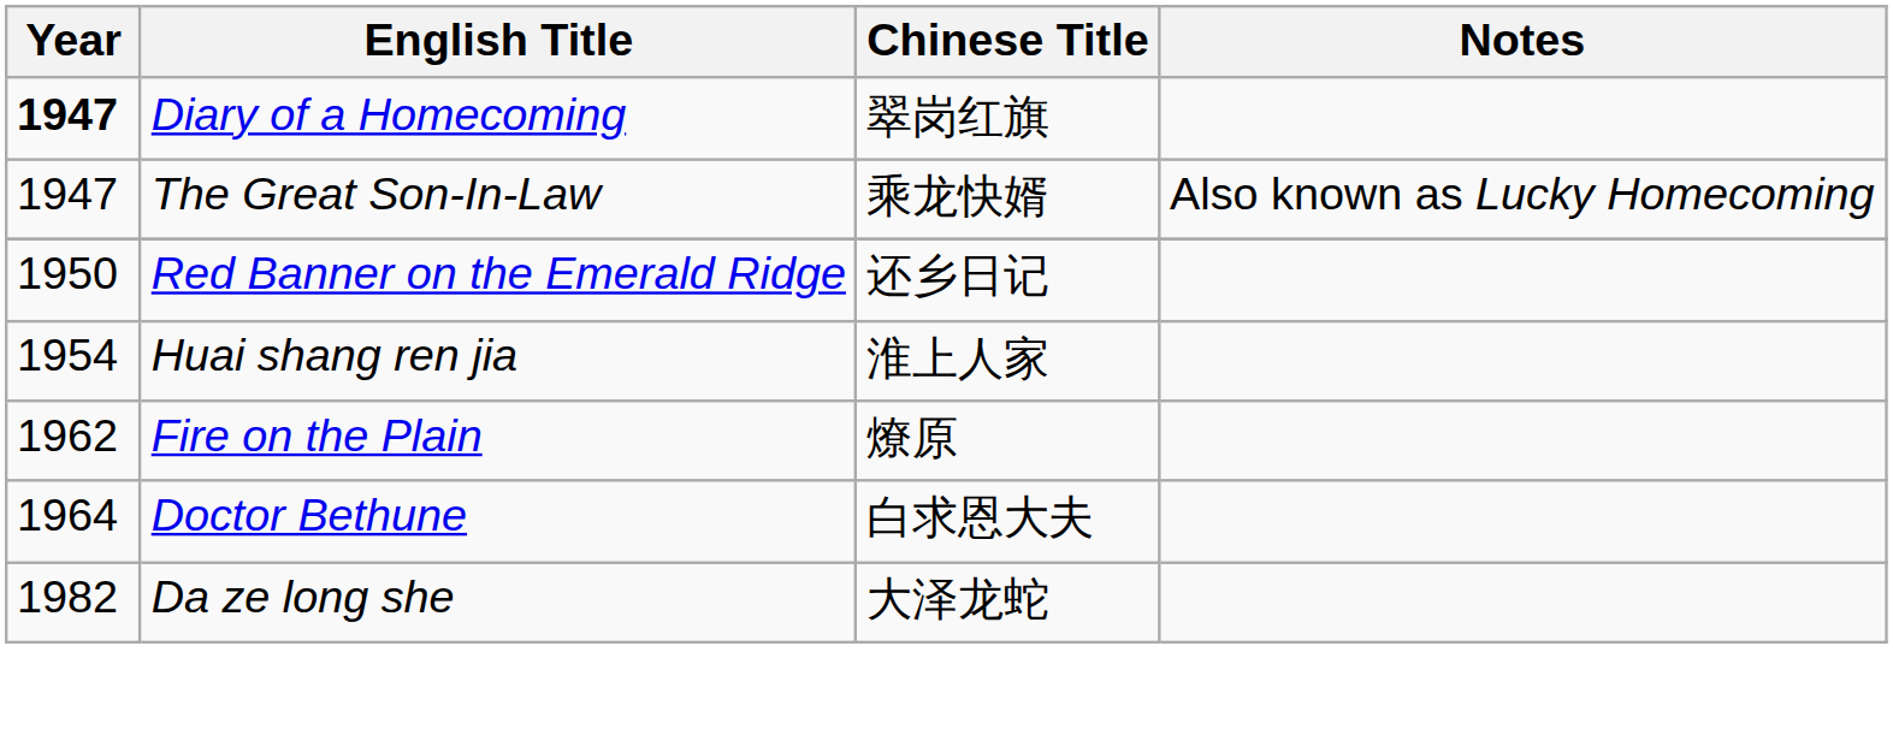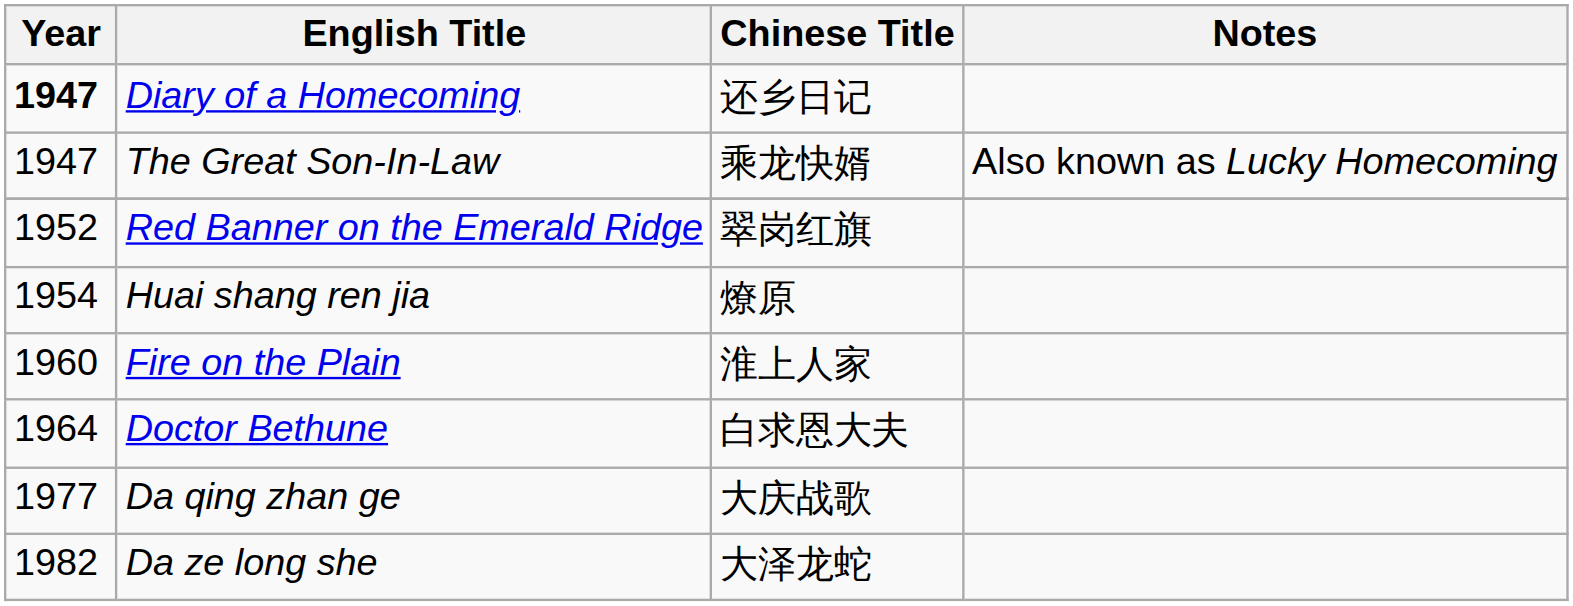Diary of a Homecoming | Chinese Title: 翠岗红旗 -> 还乡日记
Red Banner on the Emerald Ridge | Year: 1950 -> 1952
Red Banner on the Emerald Ridge | Chinese Title: 还乡日记 -> 翠岗红旗
Huai shang ren jia | Chinese Title: 淮上人家 -> 燎原
Fire on the Plain | Year: 1962 -> 1960
Fire on the Plain | Chinese Title: 燎原 -> 淮上人家
+ row: 1977 | Da qing zhan ge | 大庆战歌
